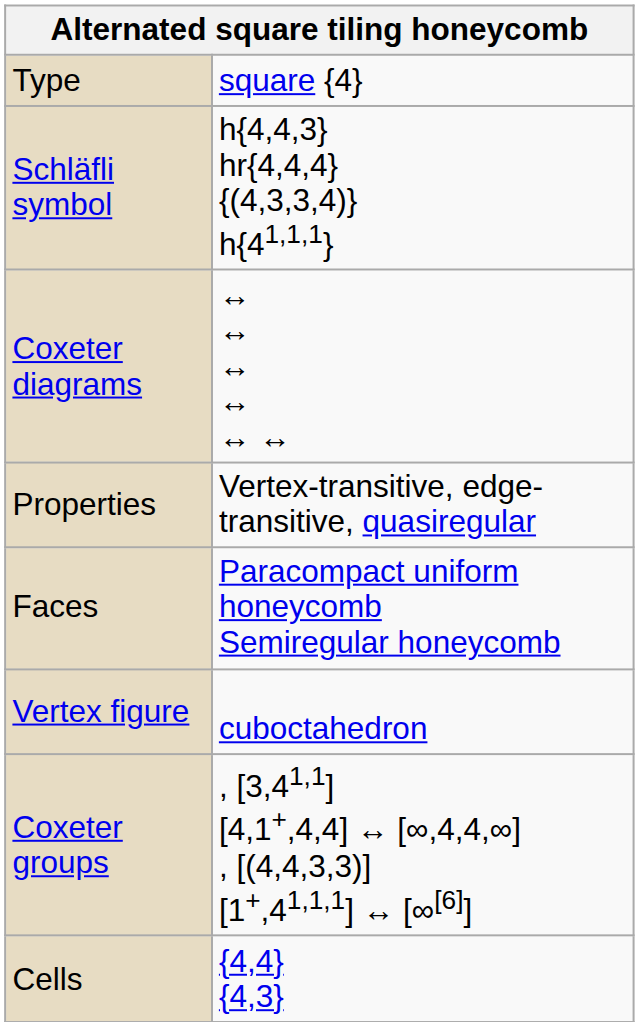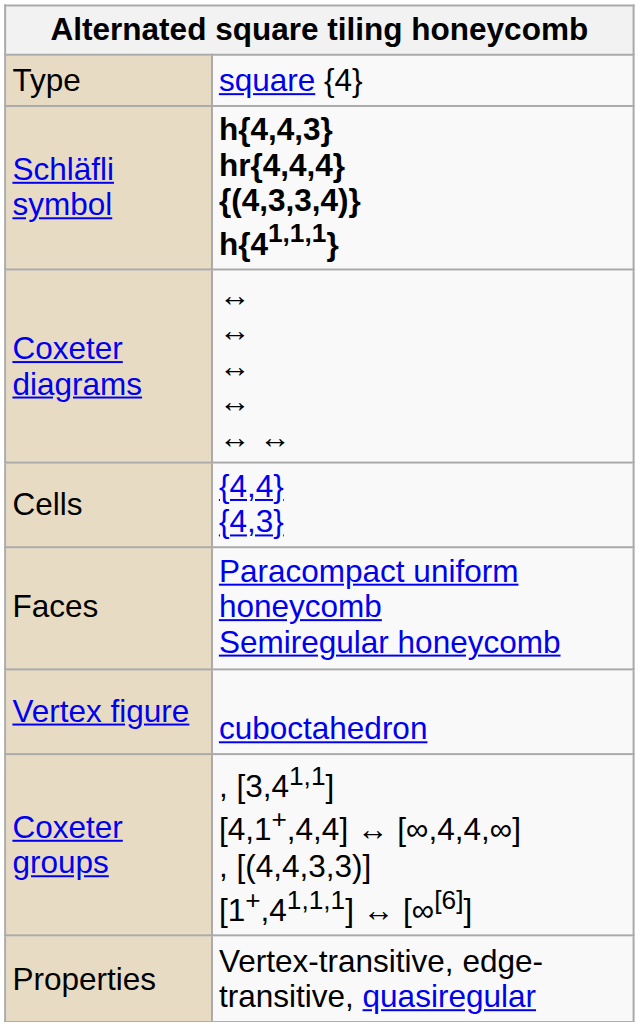Schläfli symbol | column 2: normal -> bold
rows swapped: Cells <-> Properties
